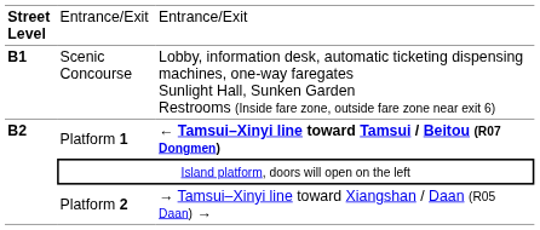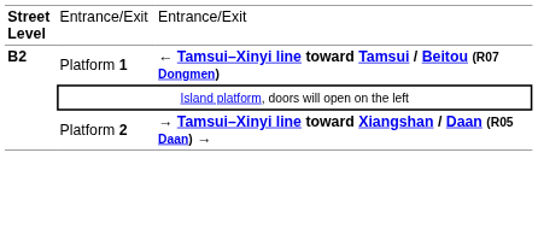- row: B1 | Scenic Concourse | Lobby, information desk, automatic ticketing dispensing machines, one-way faregates Sunlight Hall, Sunken Garden Restrooms (Inside fare zone, outside fare zone near exit 6)
Platform 2 | column 3: normal -> bold
